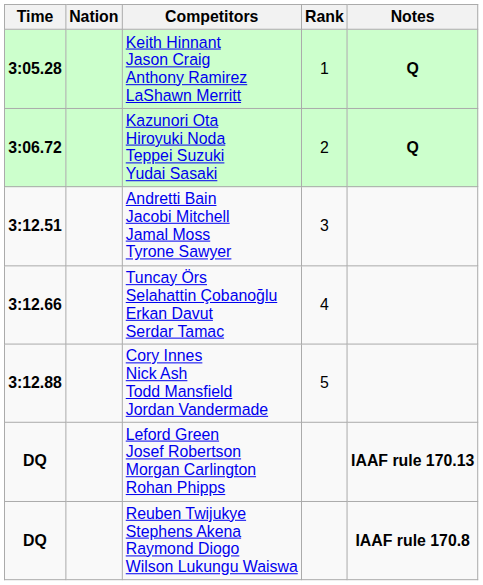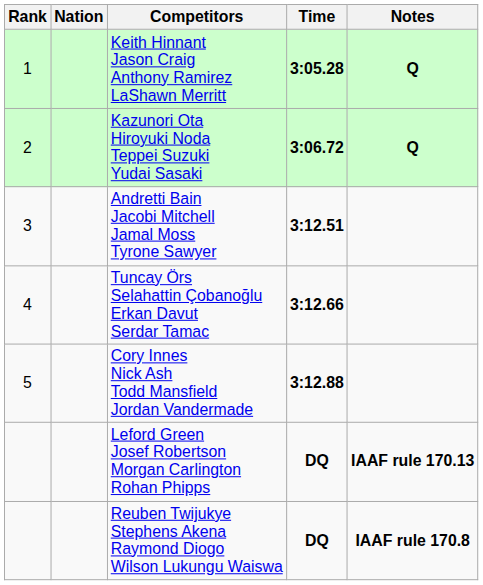columns swapped: Rank <-> Time
